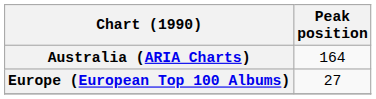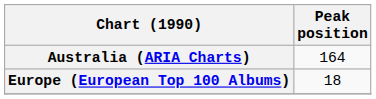Europe (European Top 100 Albums) | Peak position: 27 -> 18
